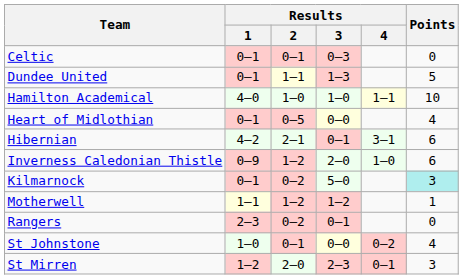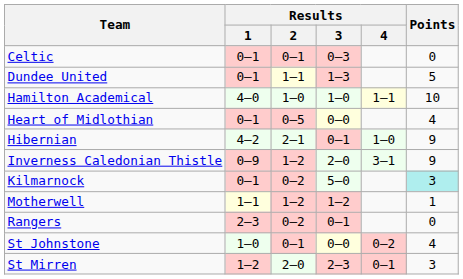Hibernian | Results / 4: 3–1 -> 1–0
Hibernian | Points: 6 -> 9
Inverness Caledonian Thistle | Results / 4: 1–0 -> 3–1
Inverness Caledonian Thistle | Points: 6 -> 9
